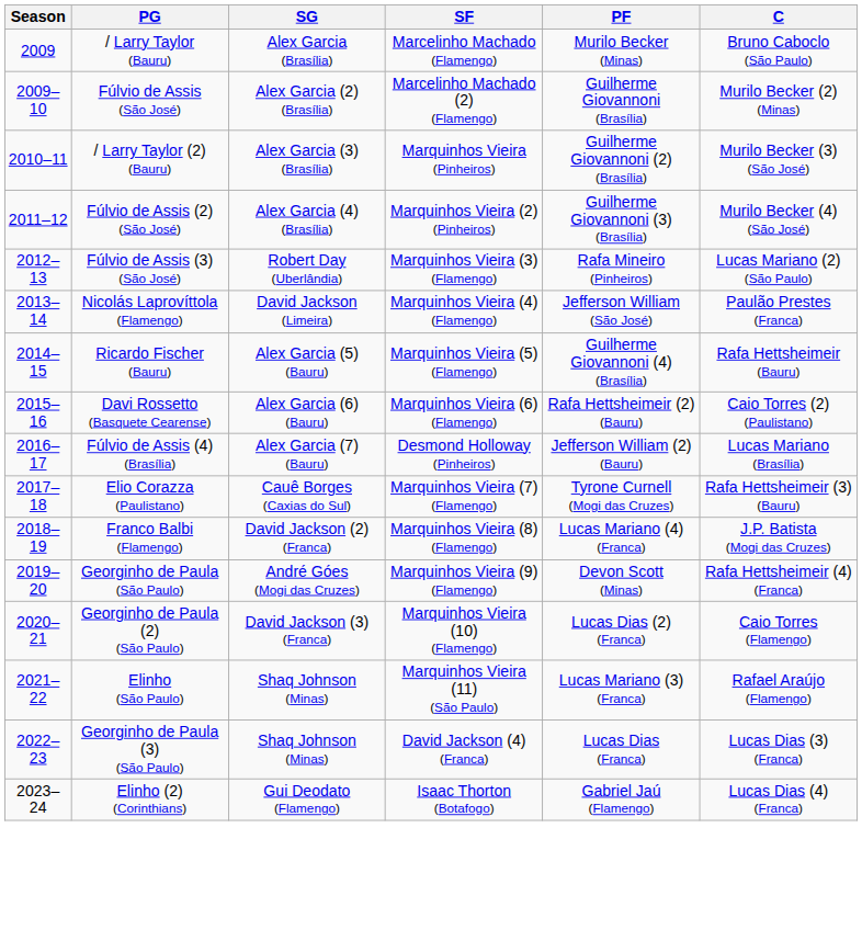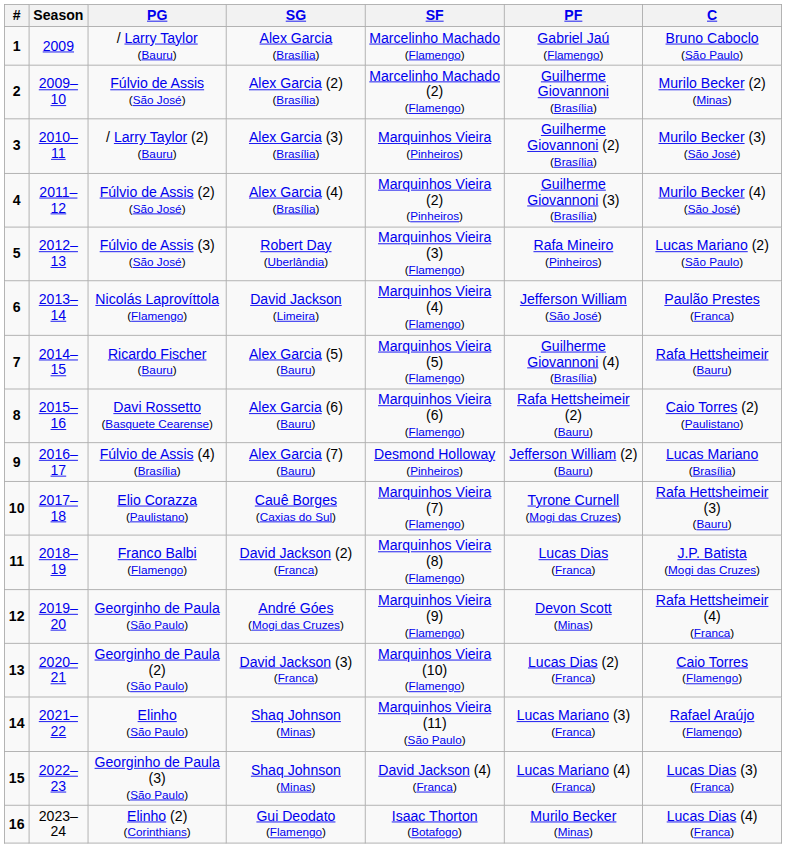+ column: # | 1 | 2 | 3 | 4 | 5 | 6 | 7 | 8 | 9 | 10 | 11 | 12 | 13 | 14 | 15 | 16
/ Larry Taylor (Bauru) | PF: Murilo Becker (Minas) -> Gabriel Jaú (Flamengo)
Franco Balbi (Flamengo) | PF: Lucas Mariano (4) (Franca) -> Lucas Dias (Franca)
Georginho de Paula (3) (São Paulo) | PF: Lucas Dias (Franca) -> Lucas Mariano (4) (Franca)
Elinho (2) (Corinthians) | PF: Gabriel Jaú (Flamengo) -> Murilo Becker (Minas)
